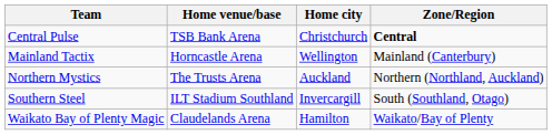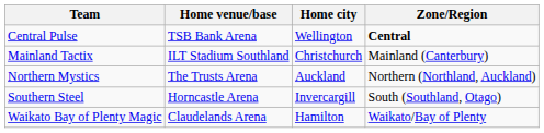Central Pulse | Home city: Christchurch -> Wellington
Mainland Tactix | Home venue/base: Horncastle Arena -> ILT Stadium Southland
Mainland Tactix | Home city: Wellington -> Christchurch
Southern Steel | Home venue/base: ILT Stadium Southland -> Horncastle Arena
